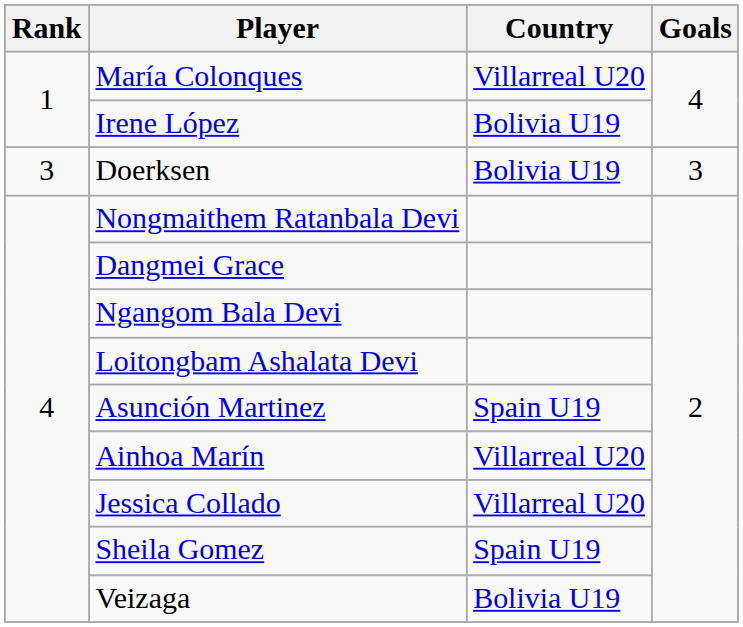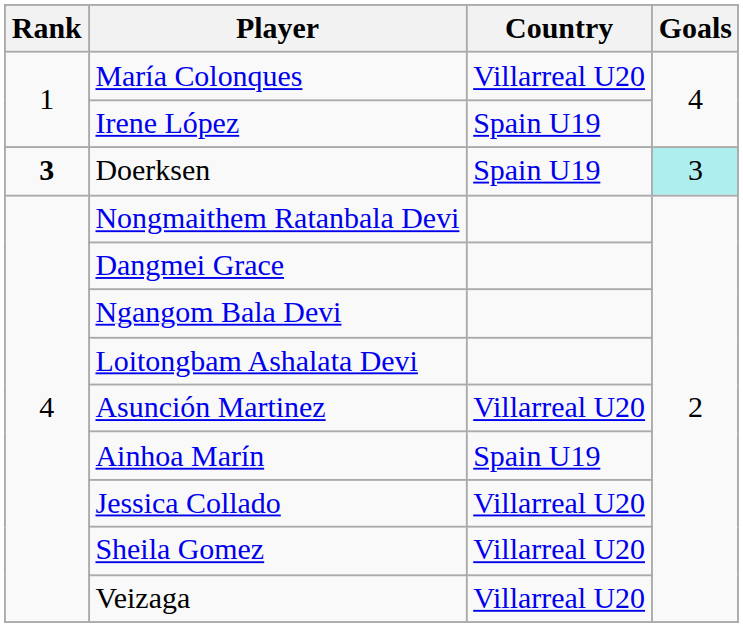Irene López | Country: Bolivia U19 -> Spain U19
Doerksen | Rank: normal -> bold
Doerksen | Country: Bolivia U19 -> Spain U19
Doerksen | Goals: no background -> paleturquoise background
Asunción Martinez | Country: Spain U19 -> Villarreal U20
Ainhoa Marín | Country: Villarreal U20 -> Spain U19
Sheila Gomez | Country: Spain U19 -> Villarreal U20
Veizaga | Country: Bolivia U19 -> Villarreal U20
